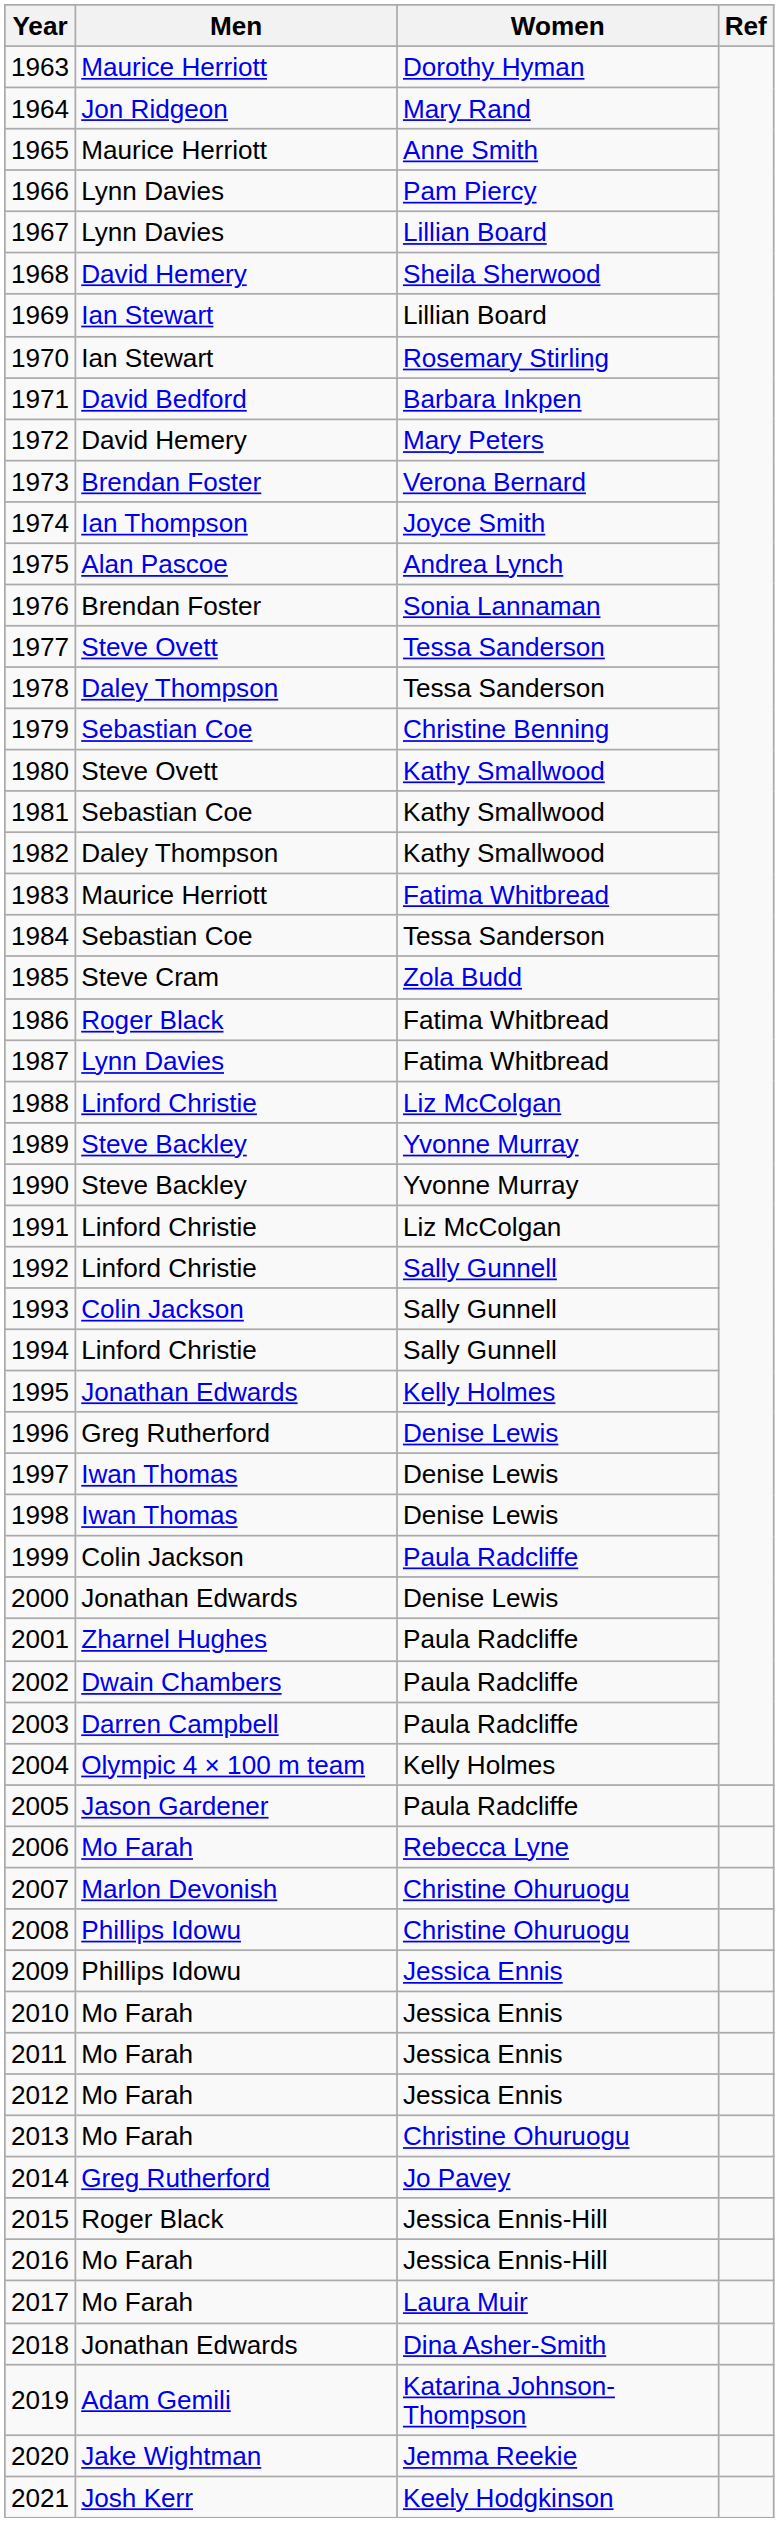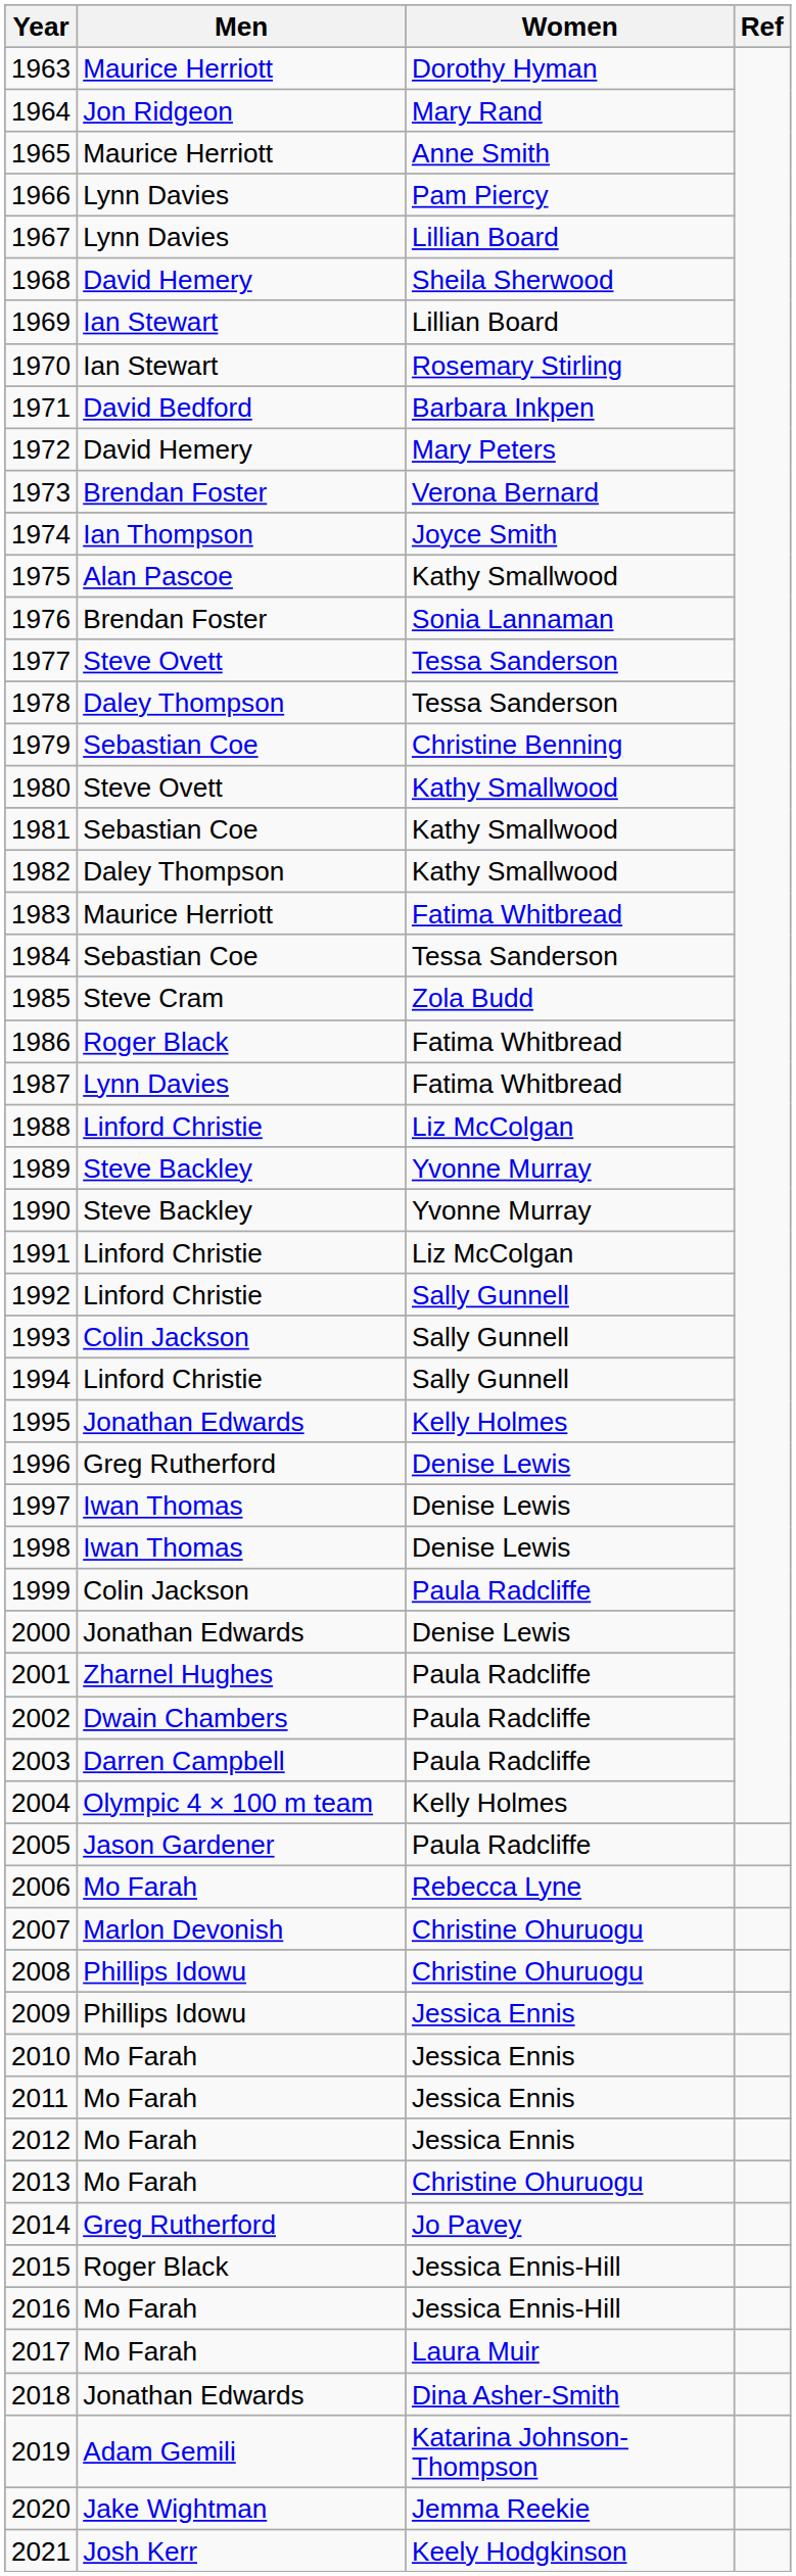1975 | Women: Andrea Lynch -> Kathy Smallwood
